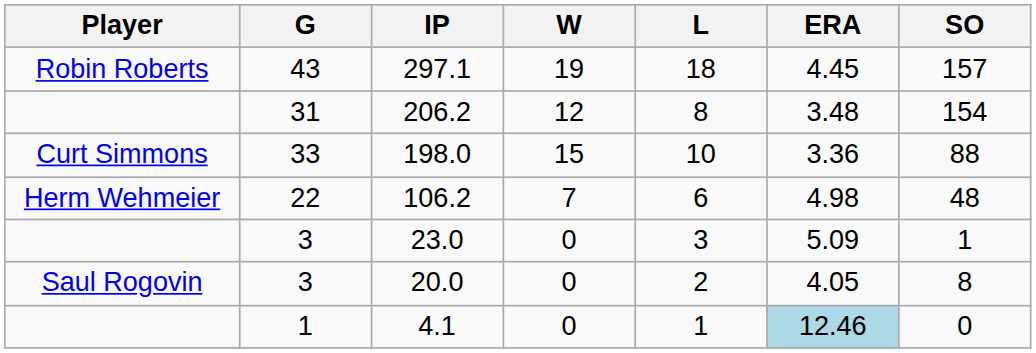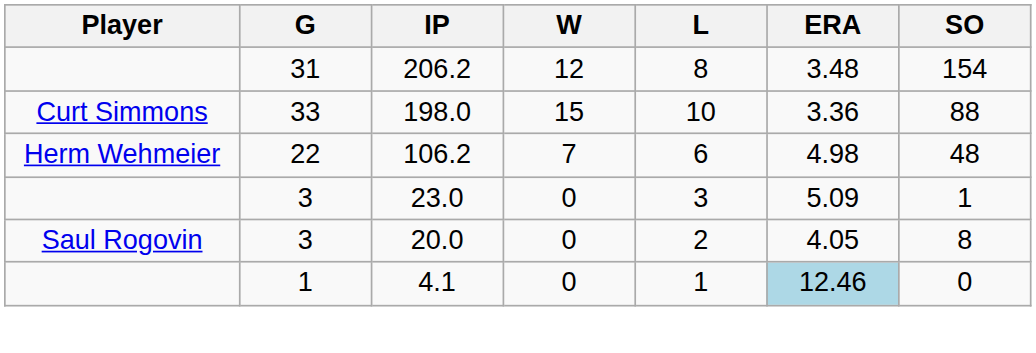- row: Robin Roberts | 43 | 297.1 | 19 | 18 | 4.45 | 157
